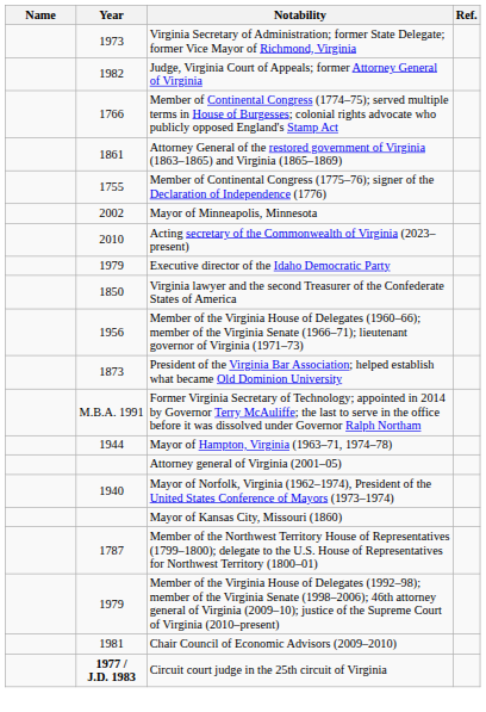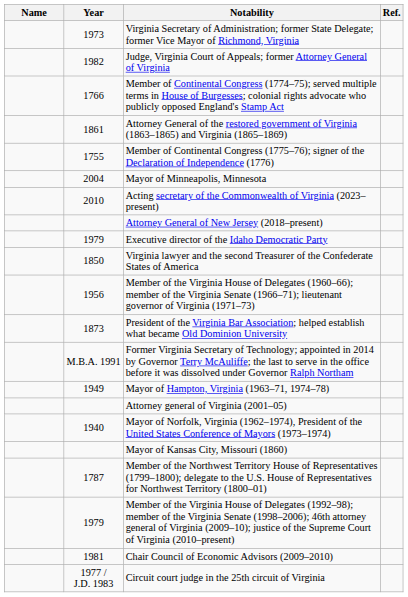Mayor of Minneapolis, Minnesota | Year: 2002 -> 2004
+ row: Attorney General of New Jersey (2018–present)
Mayor of Hampton, Virginia (1963–71, 1974–78) | Year: 1944 -> 1949
Circuit court judge in the 25th circuit of Virginia | Year: bold -> normal
